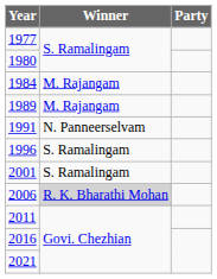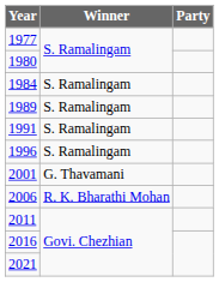1984 | Winner: M. Rajangam -> S. Ramalingam
1989 | Winner: M. Rajangam -> S. Ramalingam
1991 | Winner: N. Panneerselvam -> S. Ramalingam
2001 | Winner: S. Ramalingam -> G. Thavamani
2006 | Winner: lightgrey background -> no background
